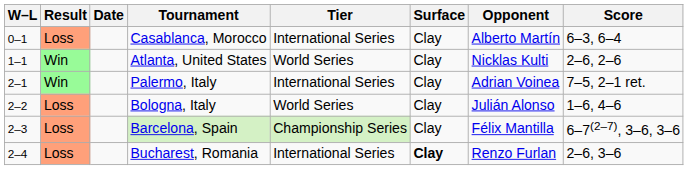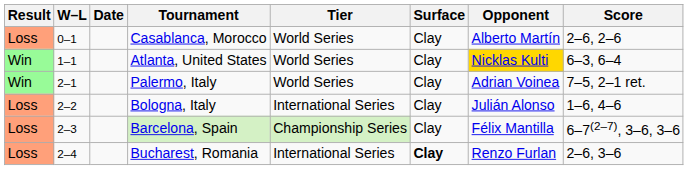columns swapped: Result <-> W–L
Casablanca, Morocco | Tier: International Series -> World Series
Casablanca, Morocco | Score: 6–3, 6–4 -> 2–6, 2–6
Atlanta, United States | Opponent: no background -> gold background
Atlanta, United States | Score: 2–6, 2–6 -> 6–3, 6–4
Palermo, Italy | Tier: International Series -> World Series
Bologna, Italy | Tier: World Series -> International Series
